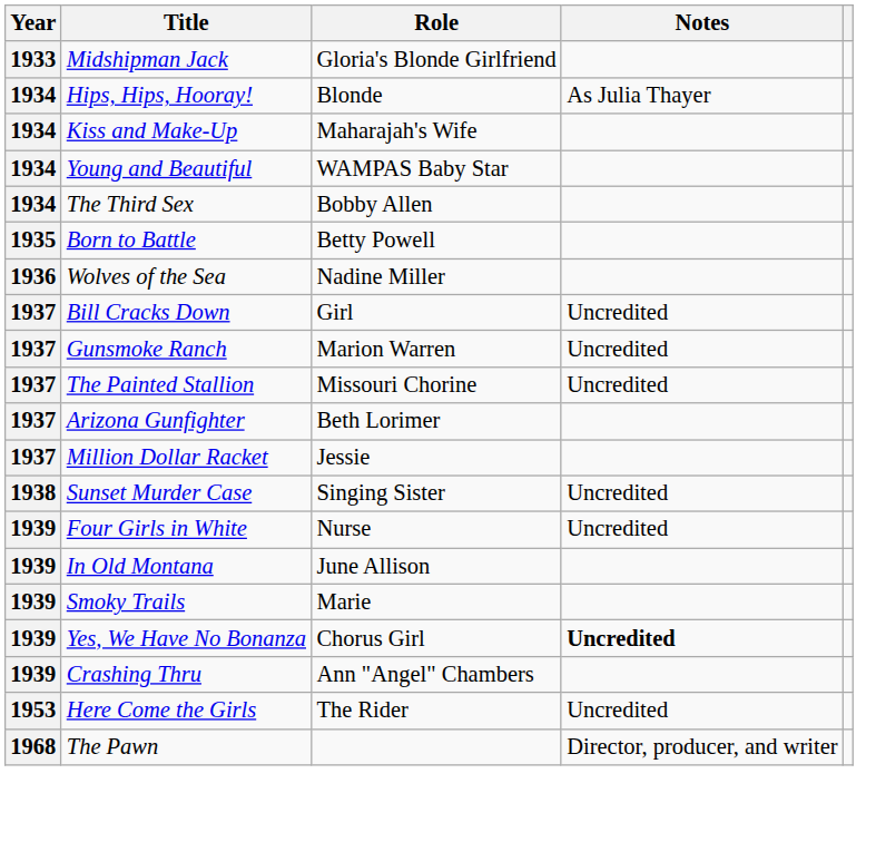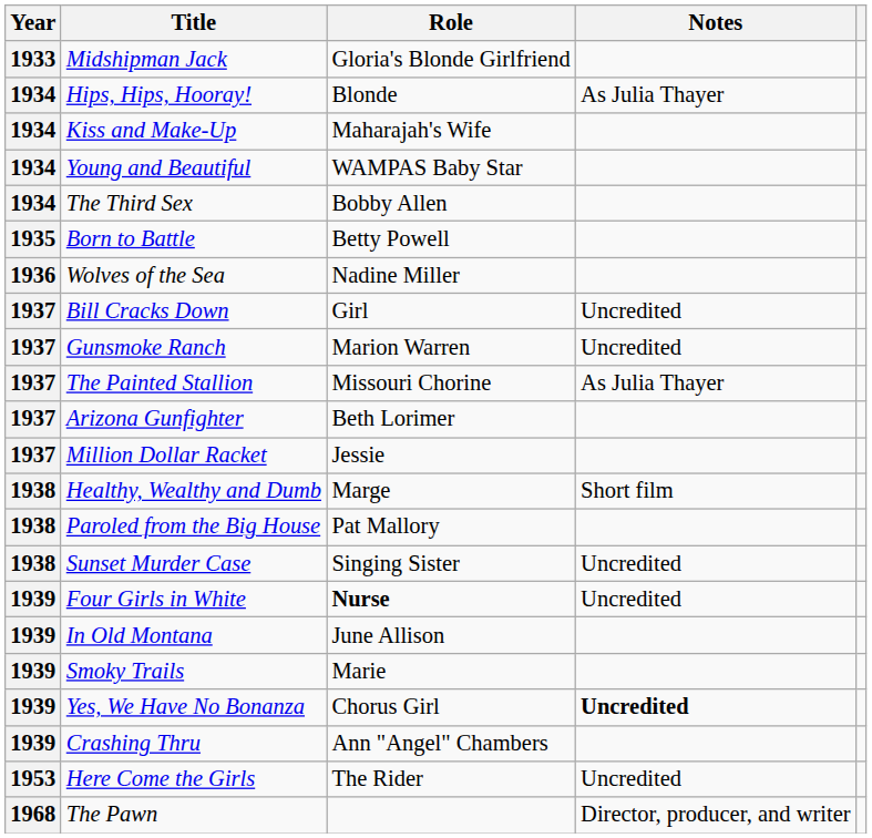The Painted Stallion | Notes: Uncredited -> As Julia Thayer
+ row: 1938 | Healthy, Wealthy and Dumb | Marge | Short film
+ row: 1938 | Paroled from the Big House | Pat Mallory
Four Girls in White | Role: normal -> bold
